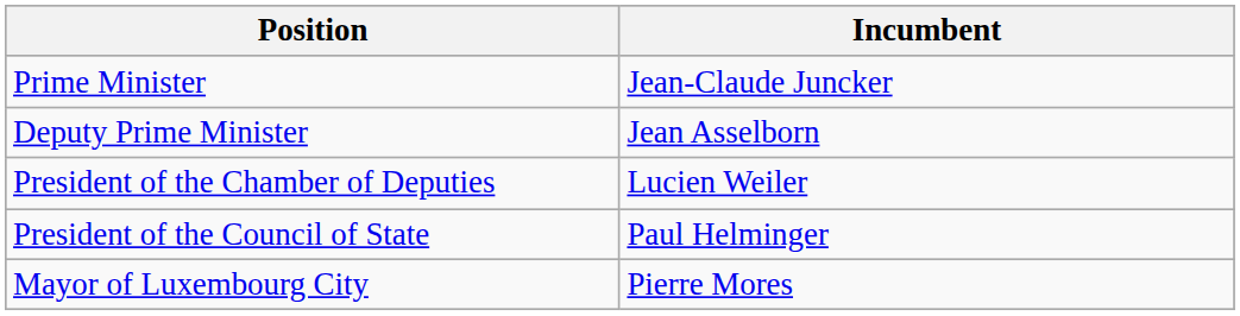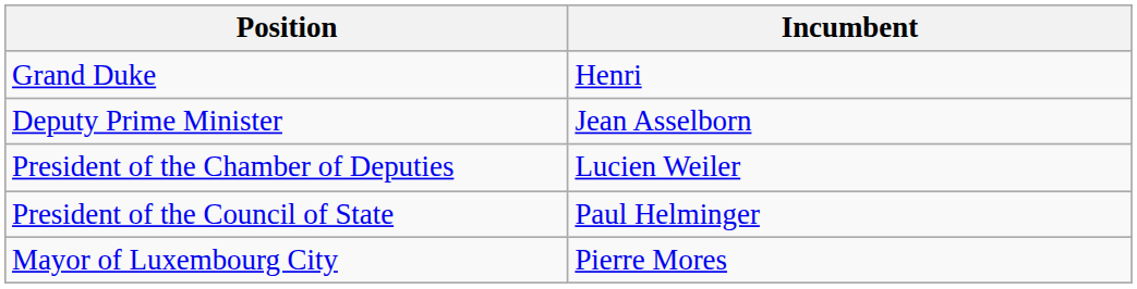+ row: Grand Duke | Henri
- row: Prime Minister | Jean-Claude Juncker
